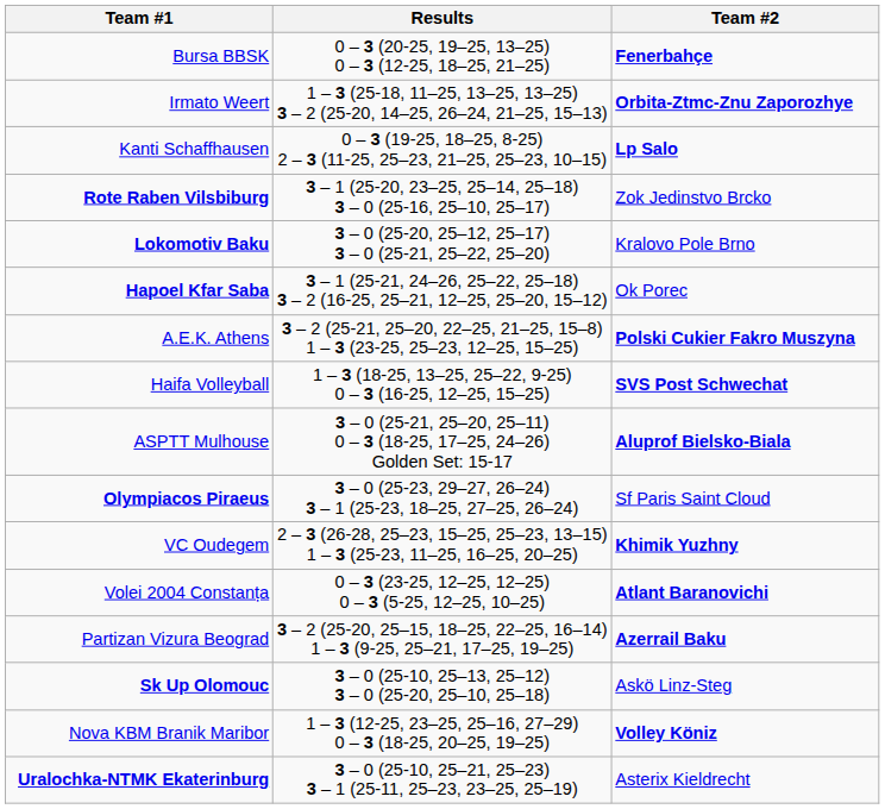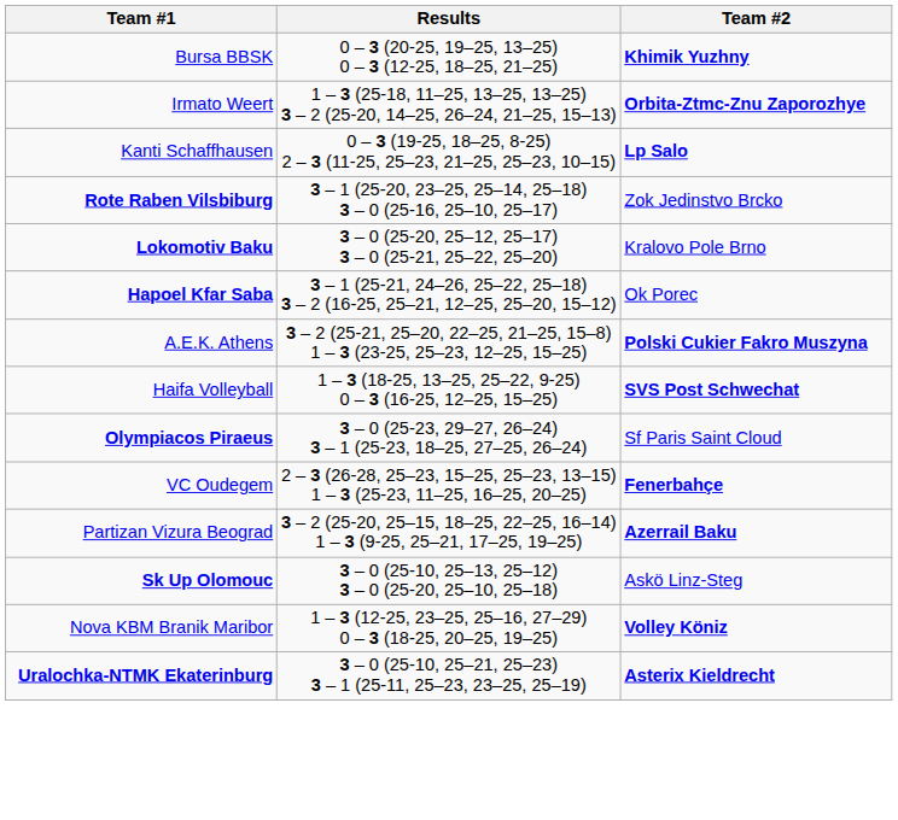Bursa BBSK | Team #2: Fenerbahçe -> Khimik Yuzhny
- row: ASPTT Mulhouse | 3 – 0 (25-21, 25–20, 25–11) 0 – 3 (18-25, 17–25, 24–26) Golden Set: 15-17 | Aluprof Bielsko-Biala
VC Oudegem | Team #2: Khimik Yuzhny -> Fenerbahçe
- row: Volei 2004 Constanța | 0 – 3 (23-25, 12–25, 12–25) 0 – 3 (5-25, 12–25, 10–25) | Atlant Baranovichi
Uralochka-NTMK Ekaterinburg | Team #2: normal -> bold
